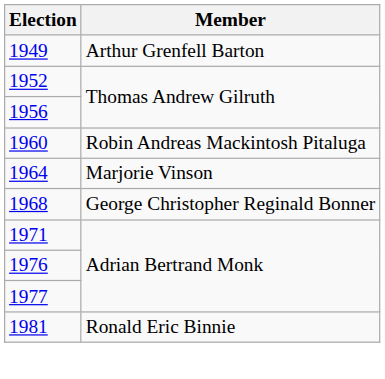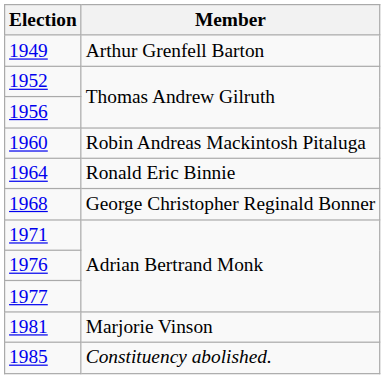1964 | Member: Marjorie Vinson -> Ronald Eric Binnie
1981 | Member: Ronald Eric Binnie -> Marjorie Vinson
+ row: 1985 | Constituency abolished.
